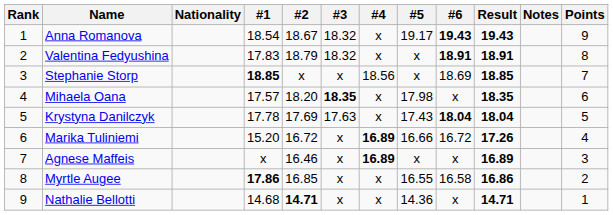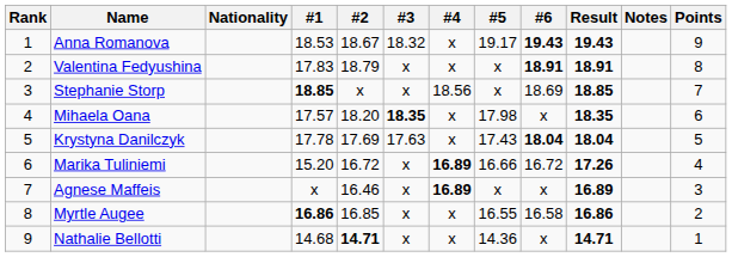Anna Romanova | #1: 18.54 -> 18.53
Valentina Fedyushina | #3: 18.32 -> x
Myrtle Augee | #1: 17.86 -> 16.86
